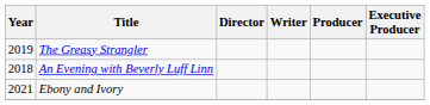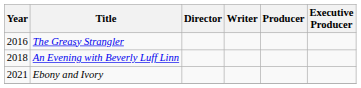The Greasy Strangler | Year: 2019 -> 2016
